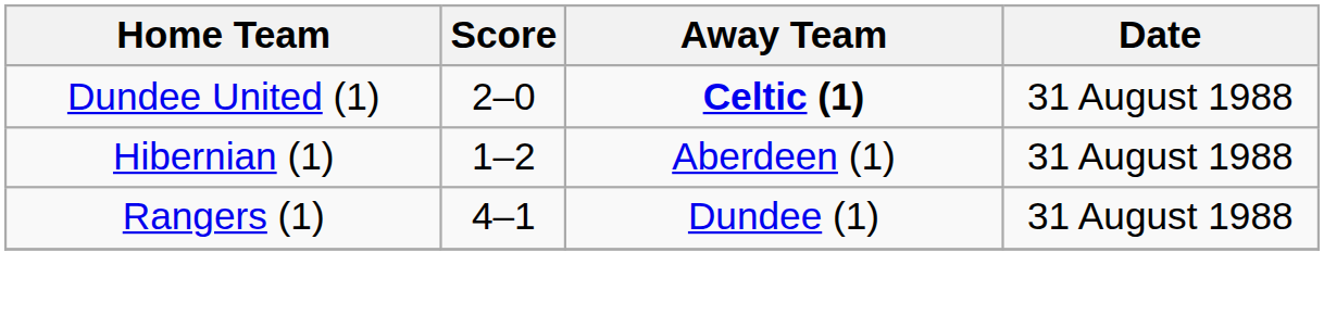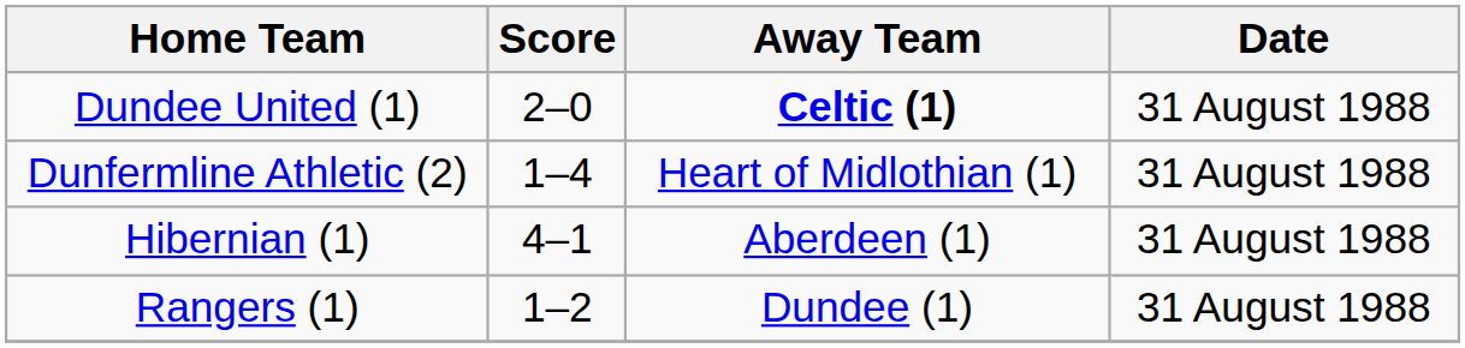+ row: Dunfermline Athletic (2) | 1–4 | Heart of Midlothian (1) | 31 August 1988
Hibernian (1) | Score: 1–2 -> 4–1
Rangers (1) | Score: 4–1 -> 1–2
